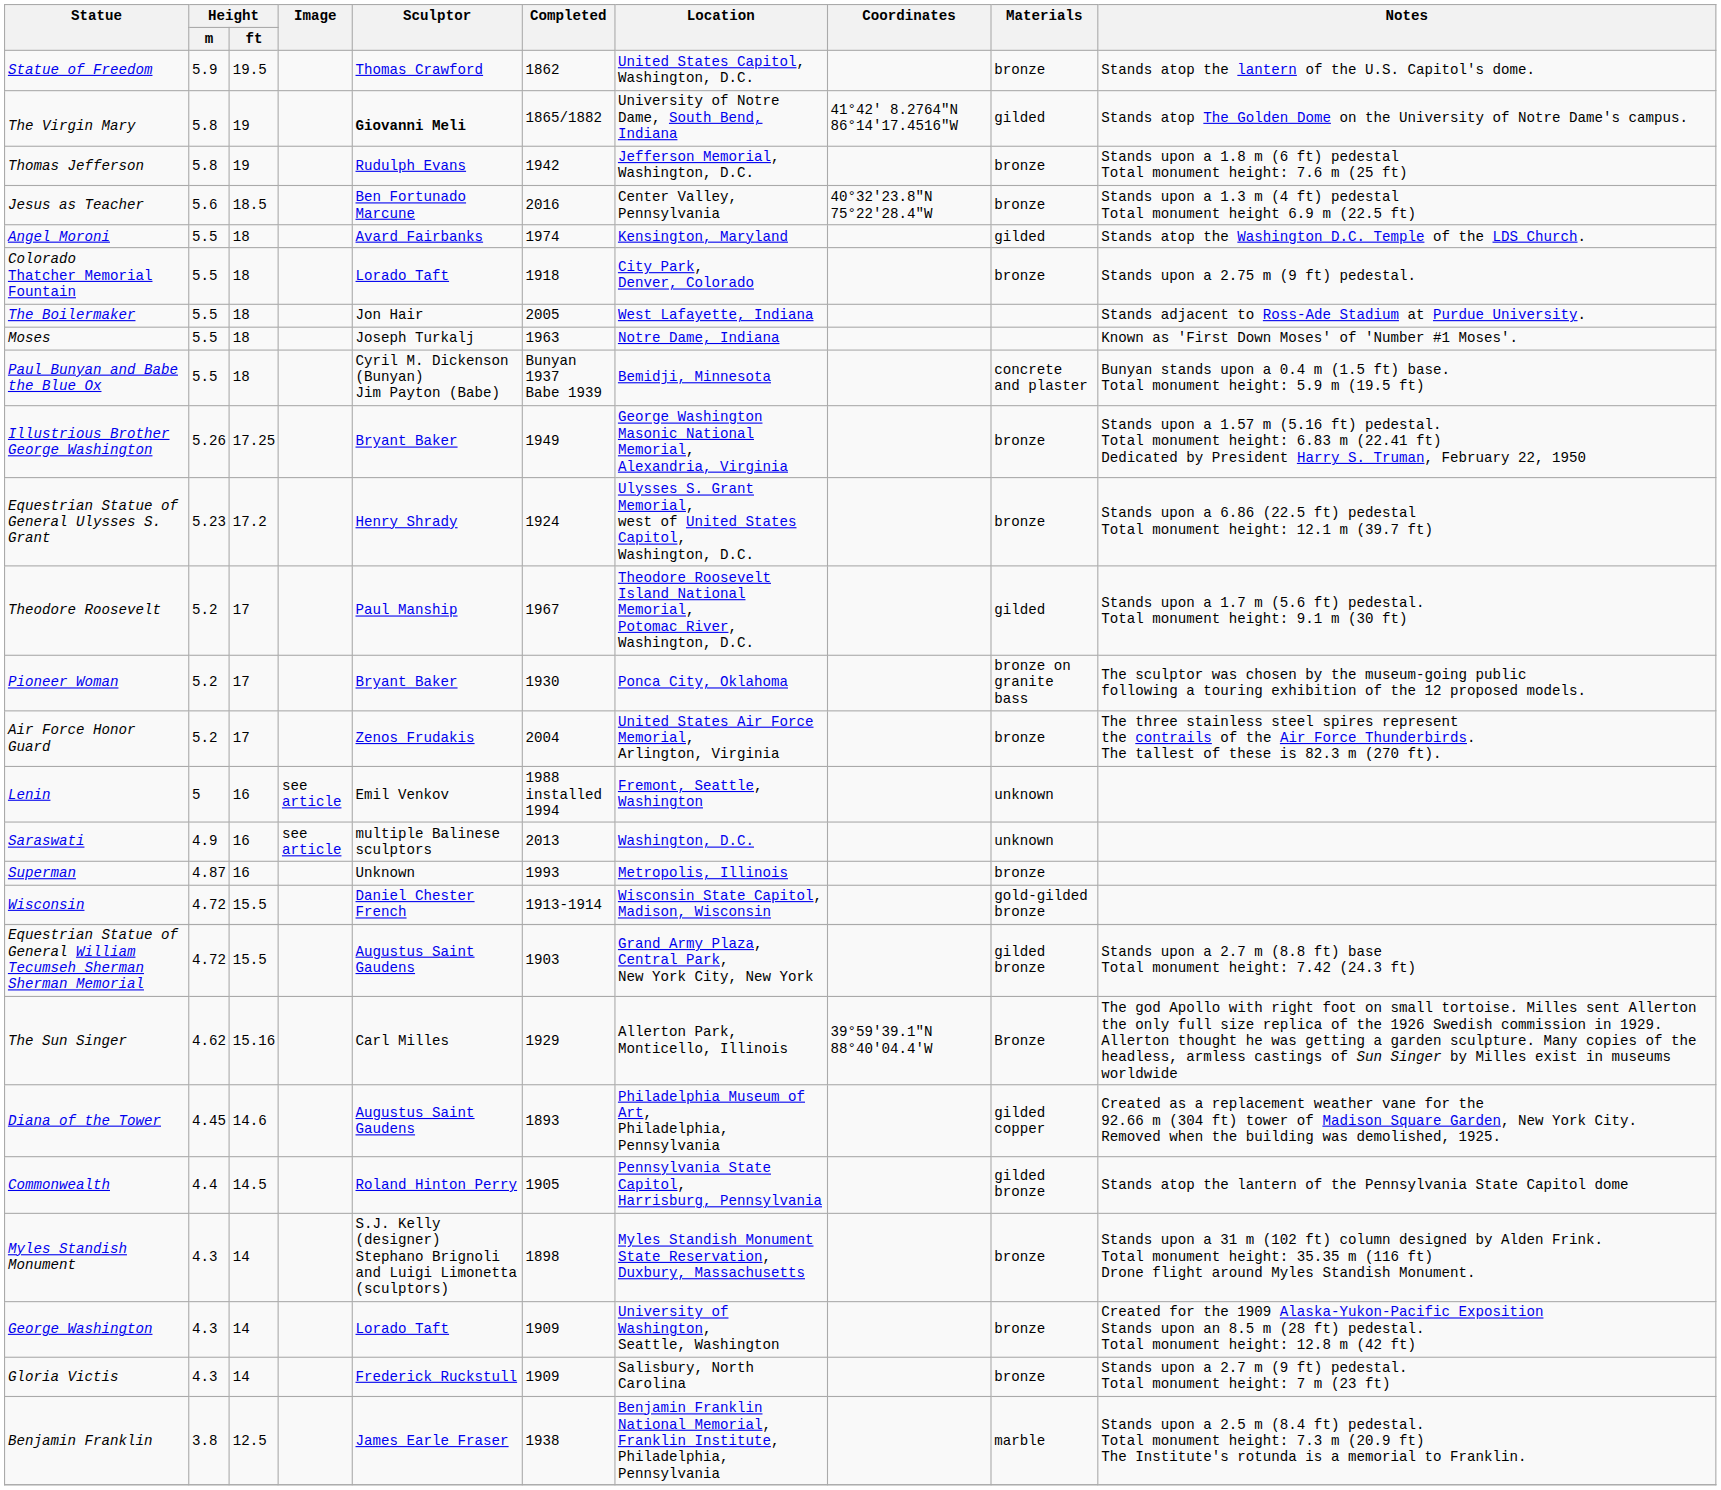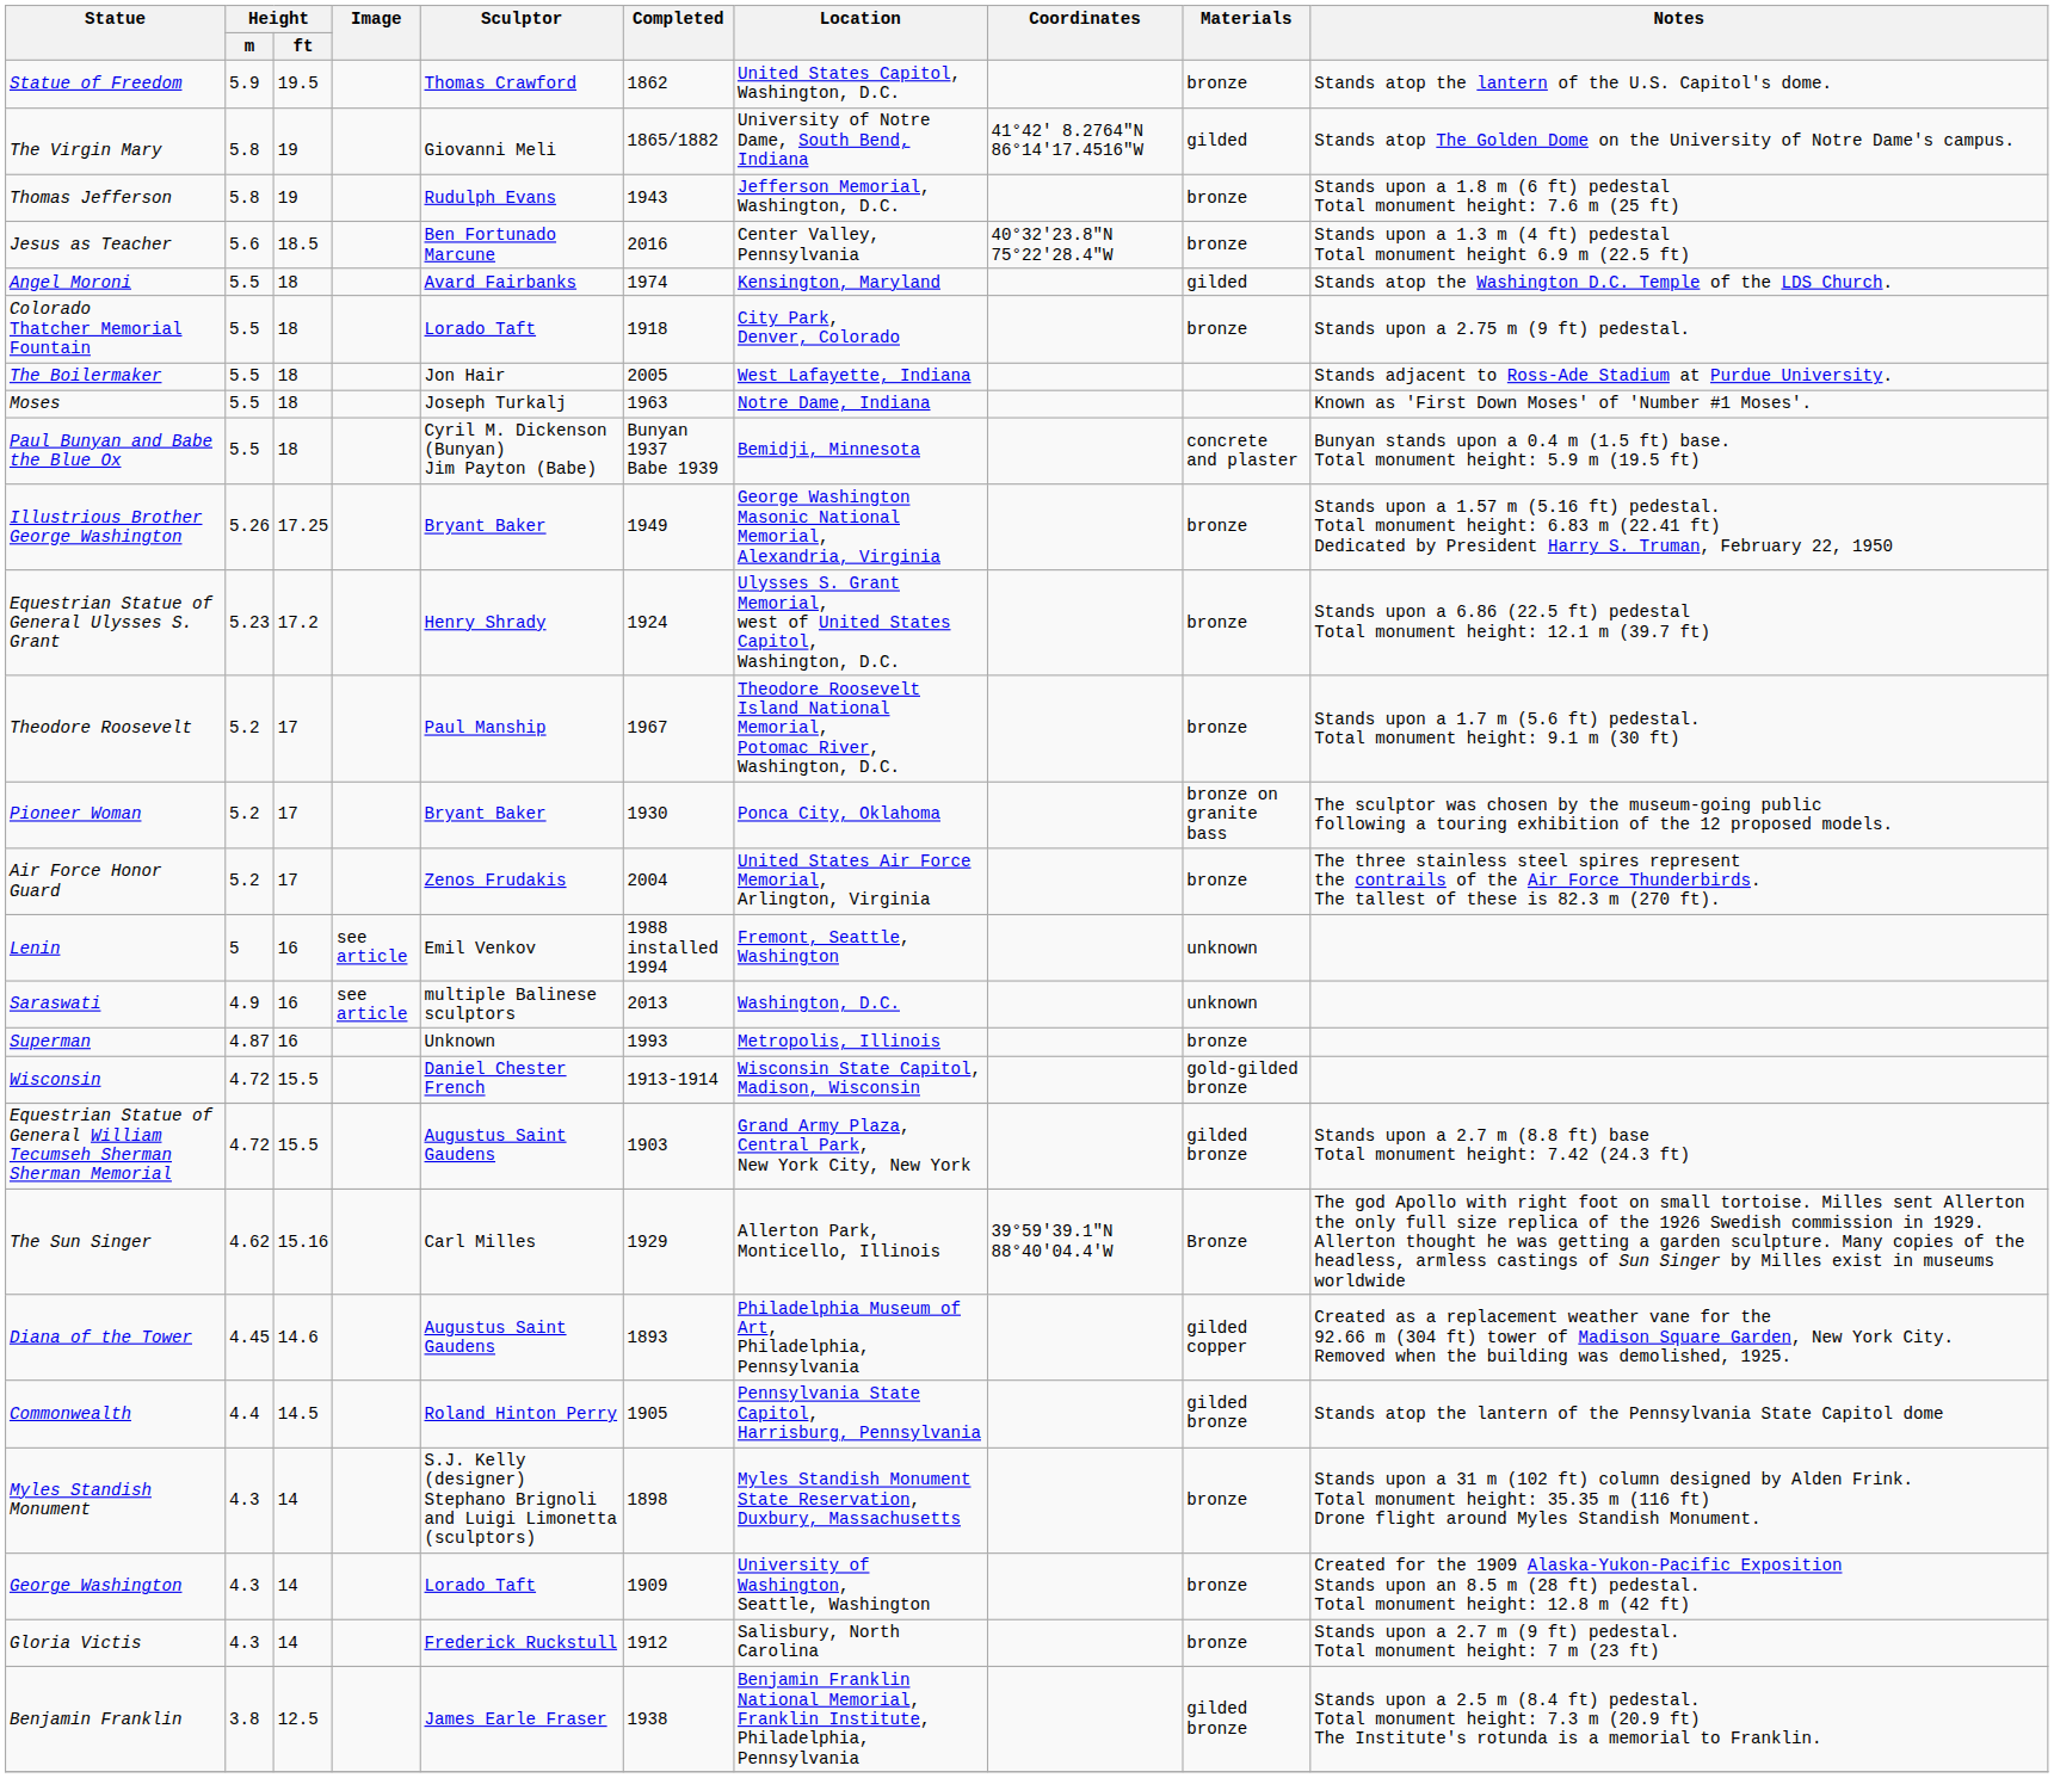The Virgin Mary | Sculptor: bold -> normal
Thomas Jefferson | Completed: 1942 -> 1943
Theodore Roosevelt | Materials: gilded -> bronze
Gloria Victis | Completed: 1909 -> 1912
Benjamin Franklin | Materials: marble -> gilded bronze
